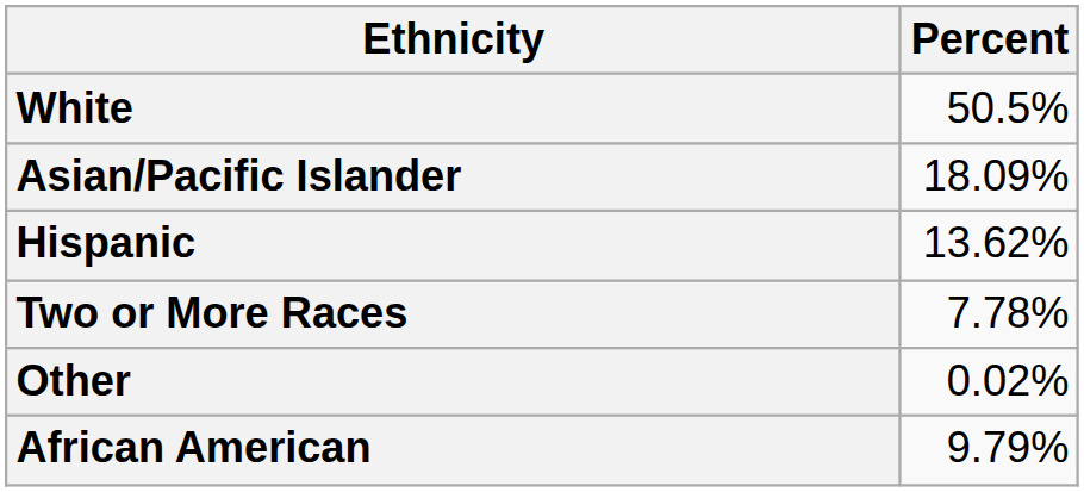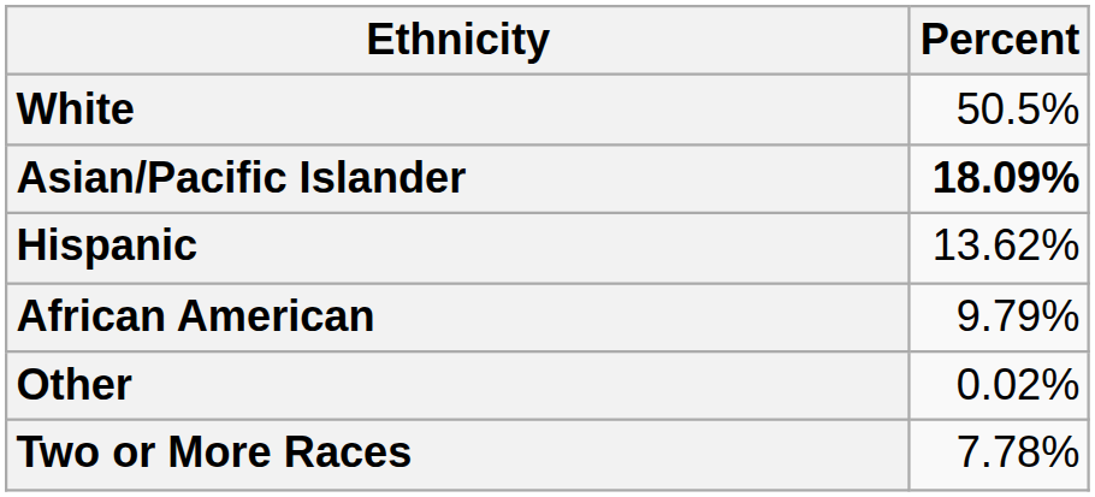Asian/Pacific Islander | Percent: normal -> bold
rows swapped: African American <-> Two or More Races
